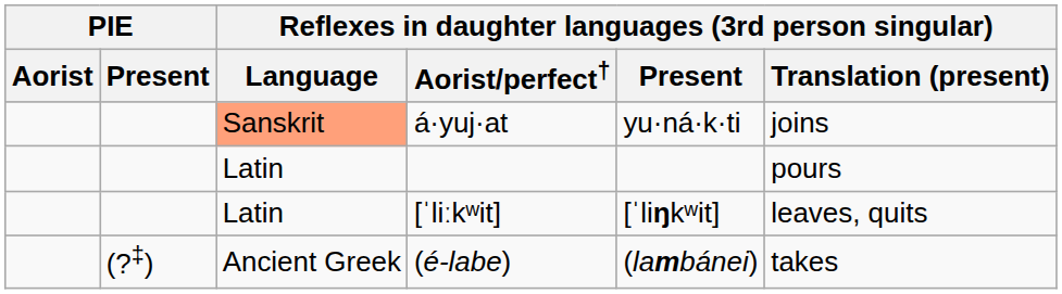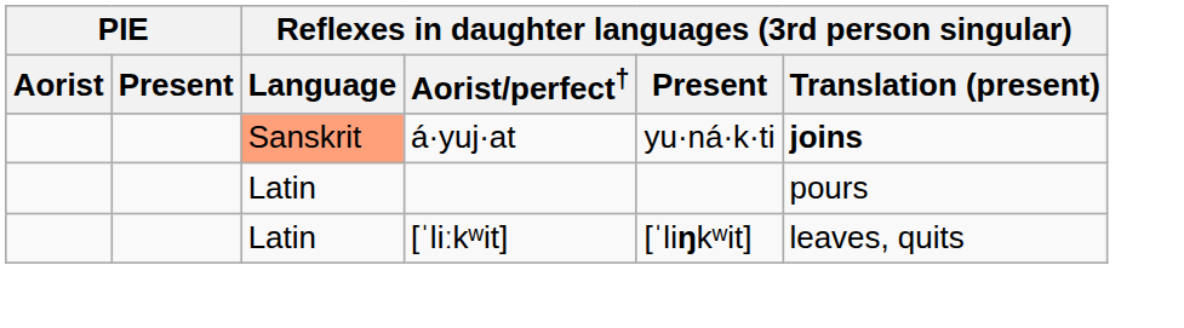á·yuj·at | column 6: normal -> bold
- row: (?‡) | Ancient Greek | (é-labe) | (lambánei) | takes
